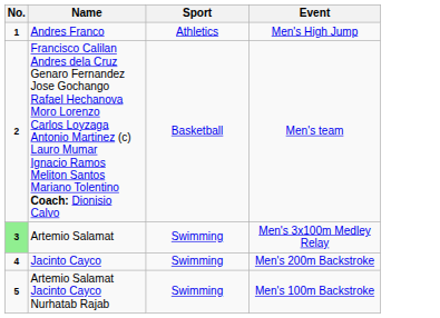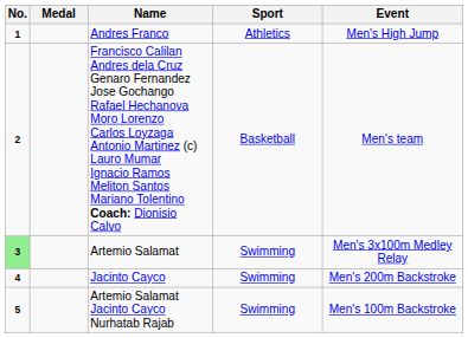+ column: Medal
